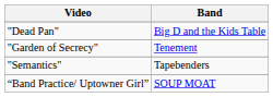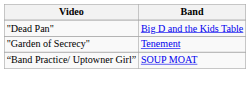- row: "Semantics" | Tapebenders
